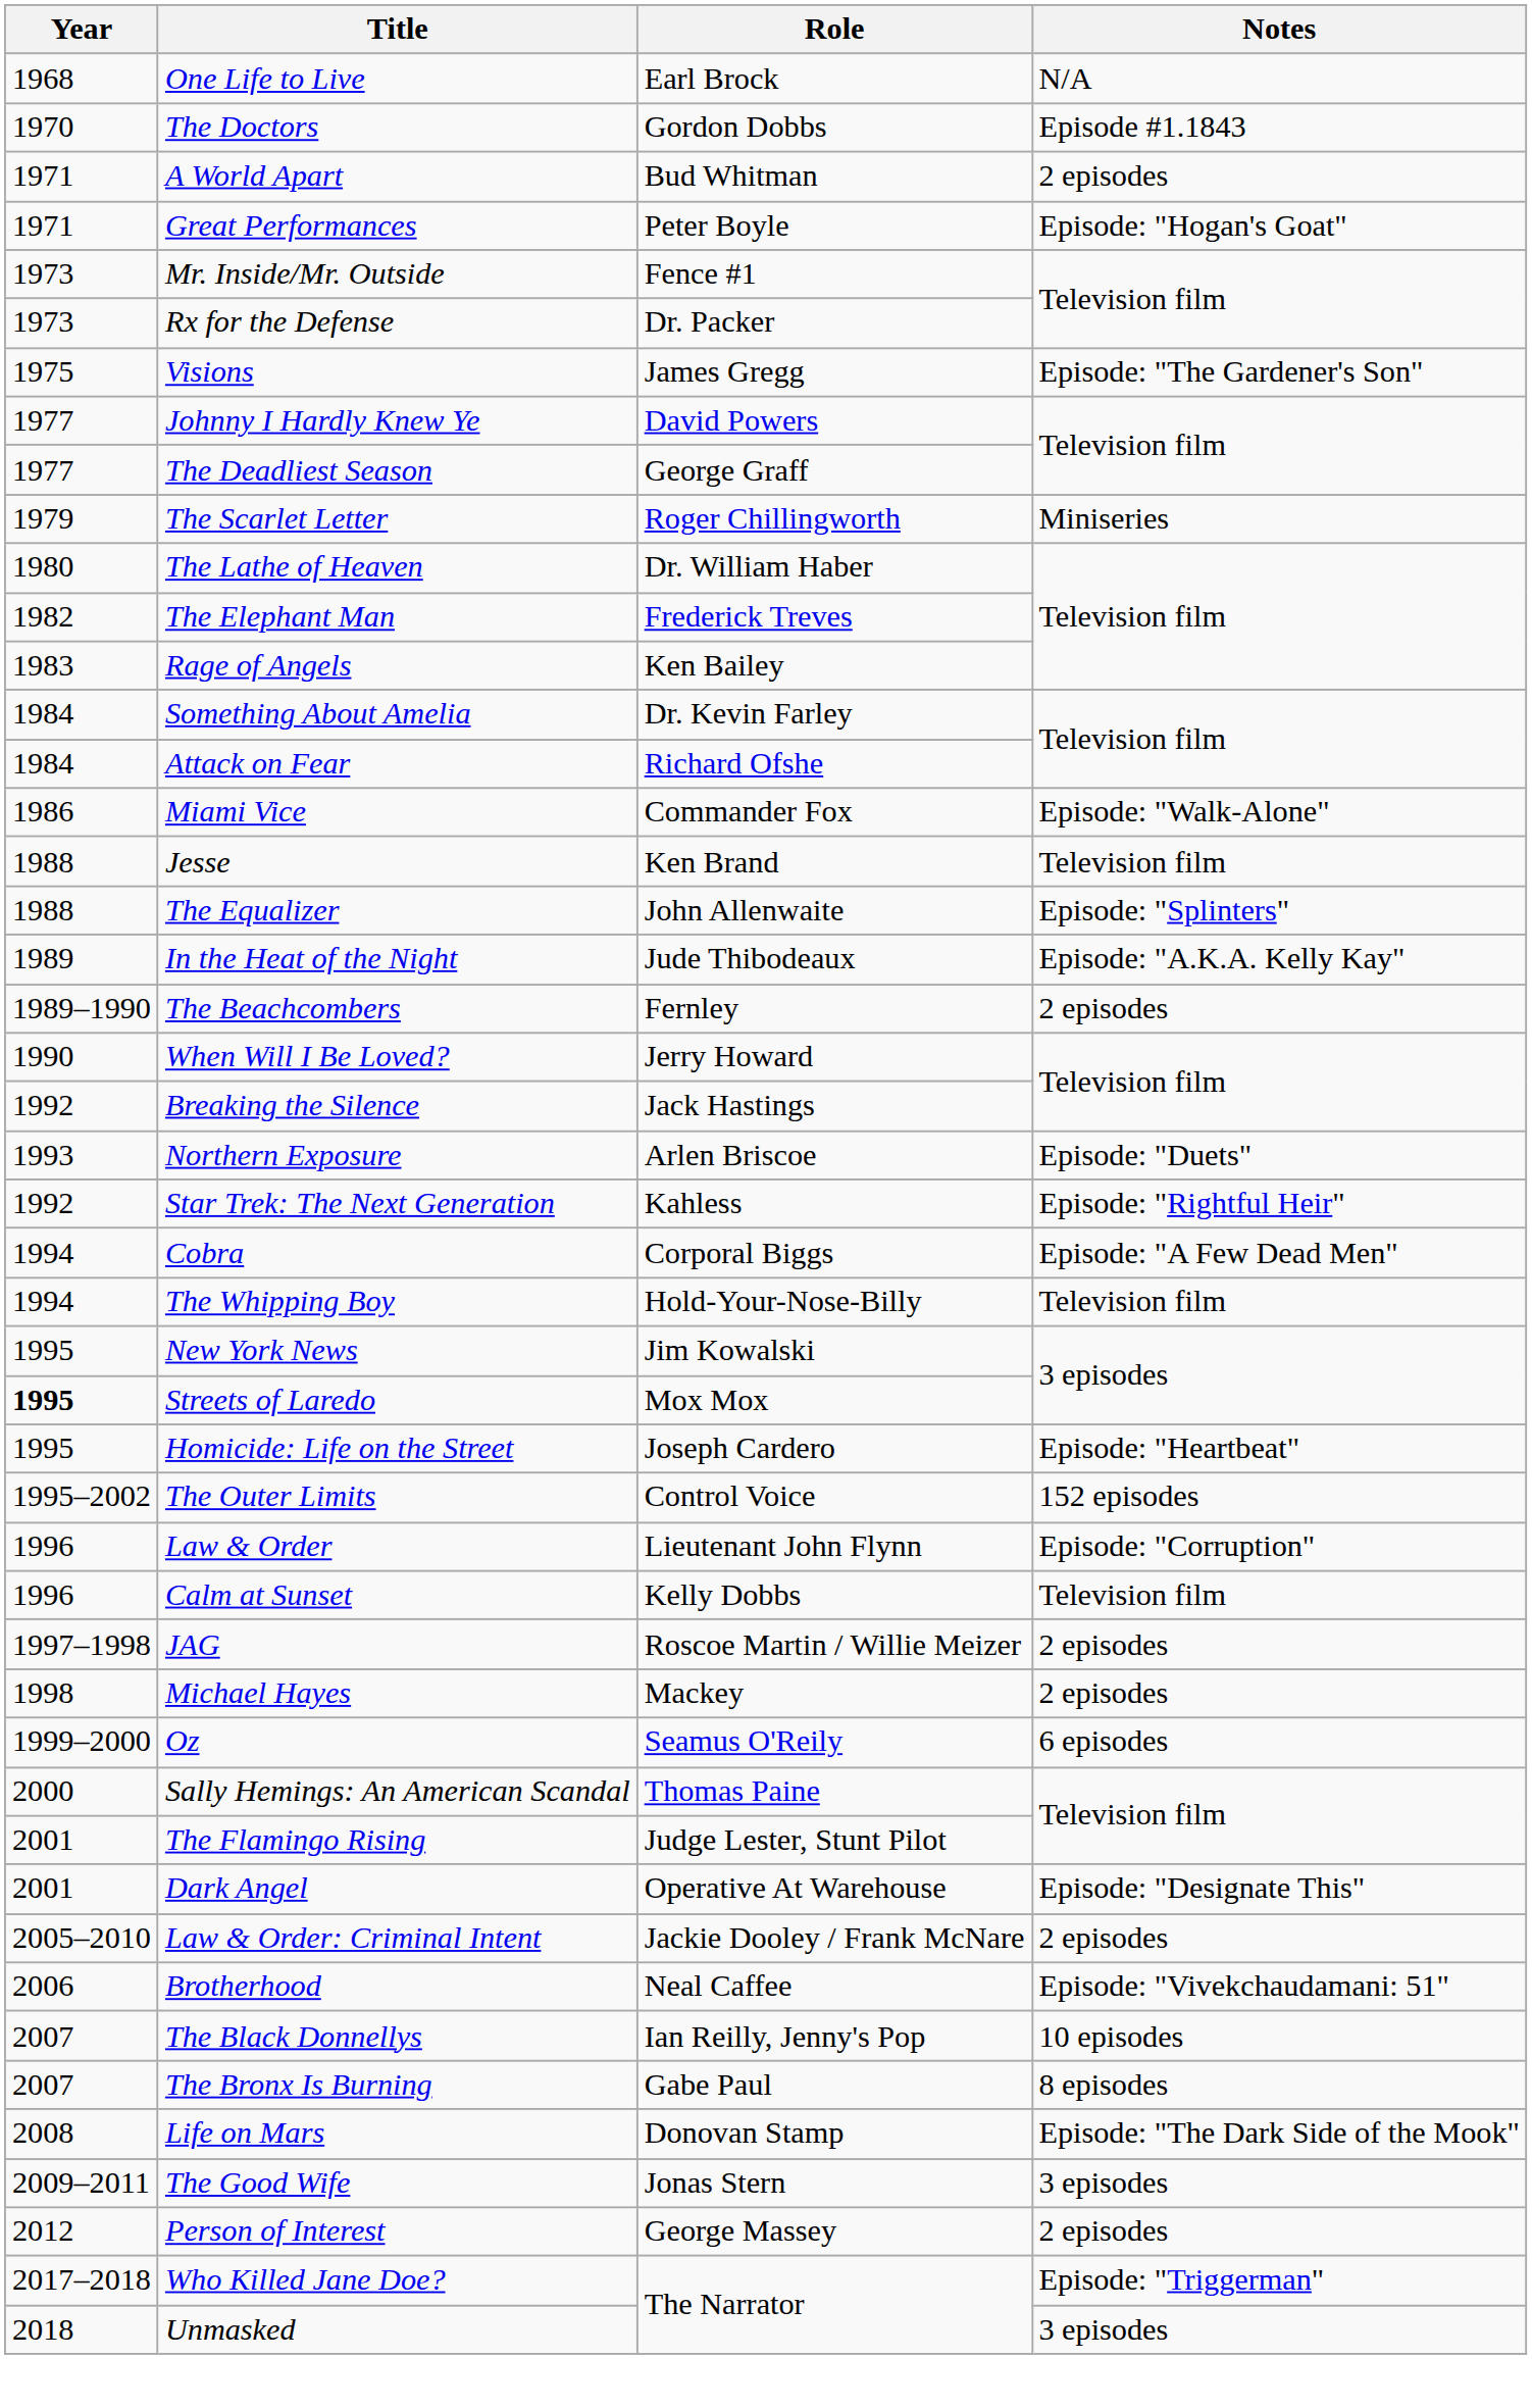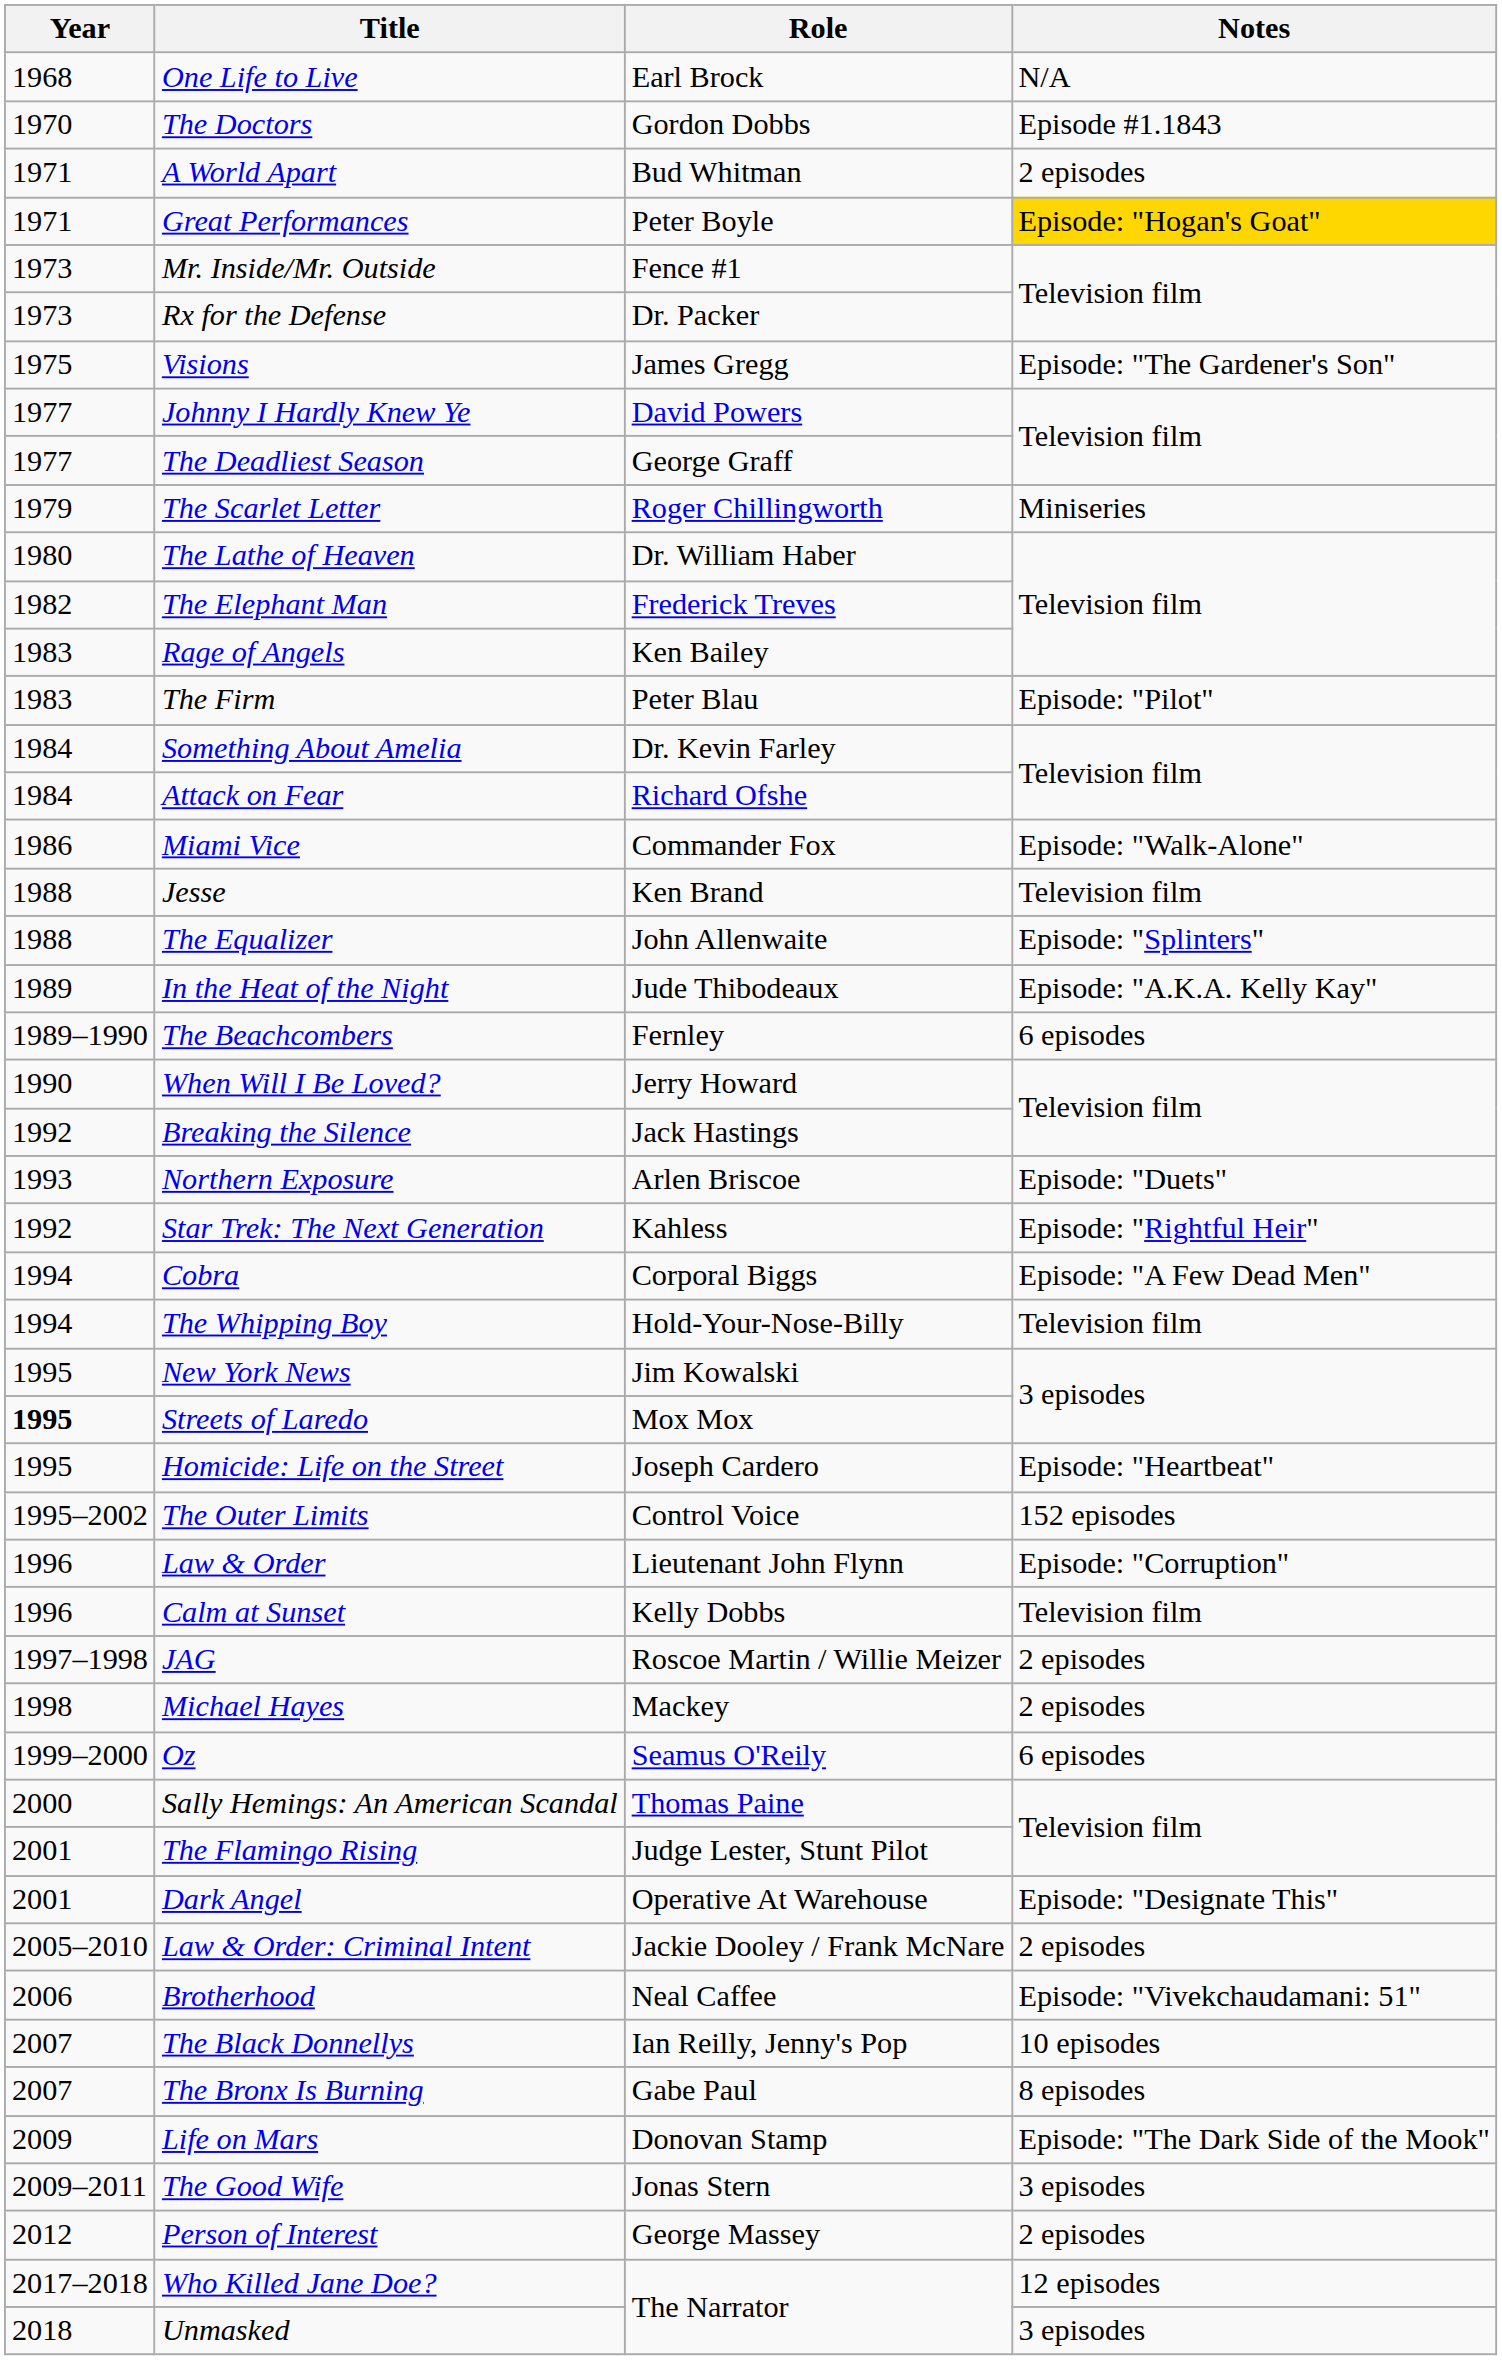Great Performances | Notes: no background -> gold background
+ row: 1983 | The Firm | Peter Blau | Episode: "Pilot"
The Beachcombers | Notes: 2 episodes -> 6 episodes
Life on Mars | Year: 2008 -> 2009
Who Killed Jane Doe? | Notes: Episode: "Triggerman" -> 12 episodes
